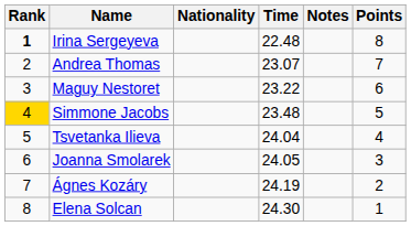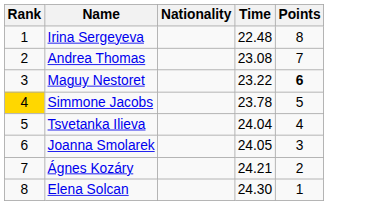- column: Notes
Irina Sergeyeva | Rank: bold -> normal
Andrea Thomas | Time: 23.07 -> 23.08
Maguy Nestoret | Points: normal -> bold
Simmone Jacobs | Time: 23.48 -> 23.78
Ágnes Kozáry | Time: 24.19 -> 24.21
